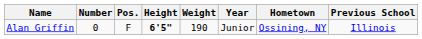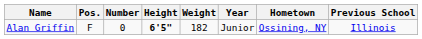columns swapped: Number <-> Pos.
Alan Griffin | Weight: 190 -> 182
